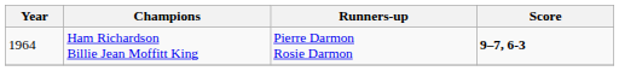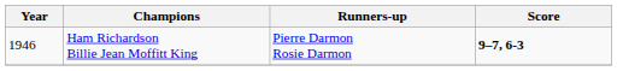Ham Richardson Billie Jean Moffitt King | Year: 1964 -> 1946
